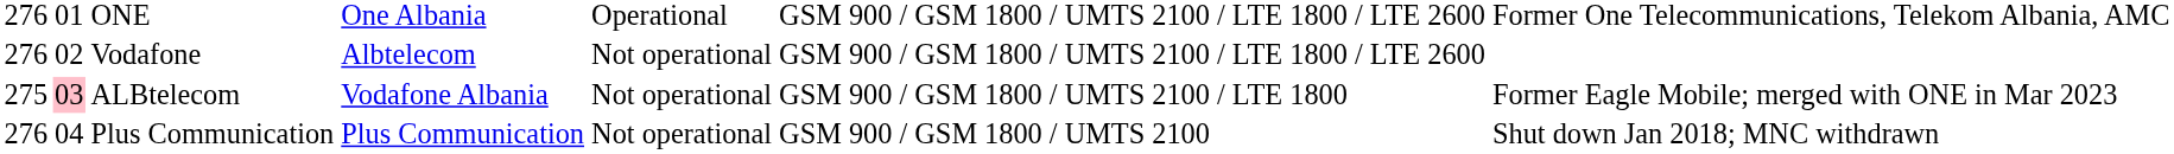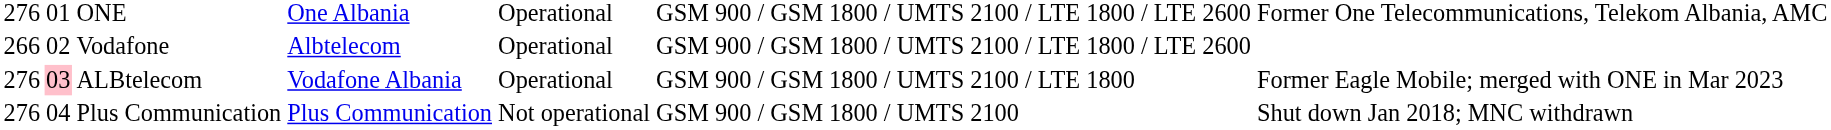Vodafone | column 1: 276 -> 266
Vodafone | column 5: Not operational -> Operational
ALBtelecom | column 1: 275 -> 276
ALBtelecom | column 5: Not operational -> Operational
